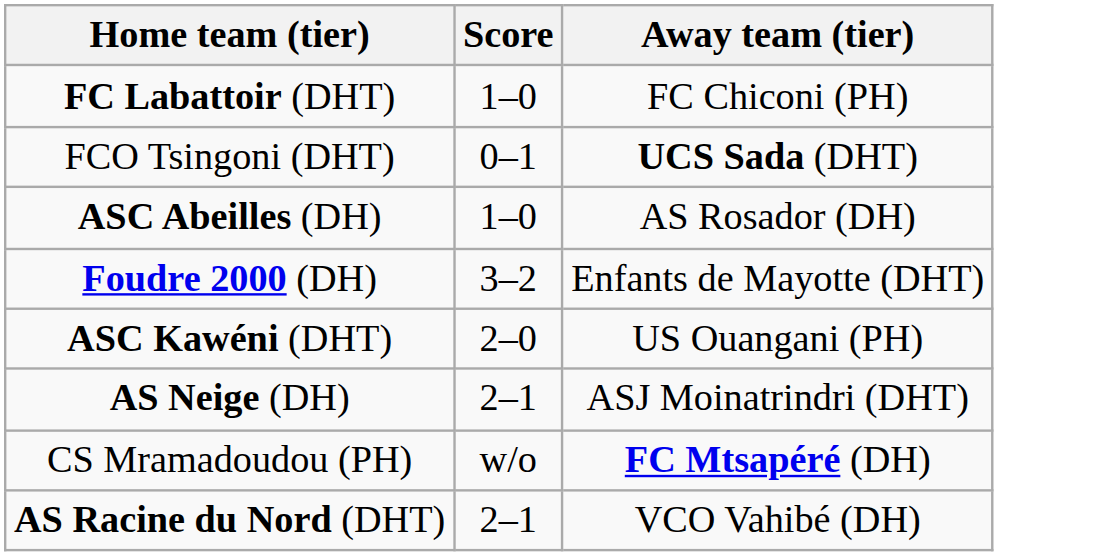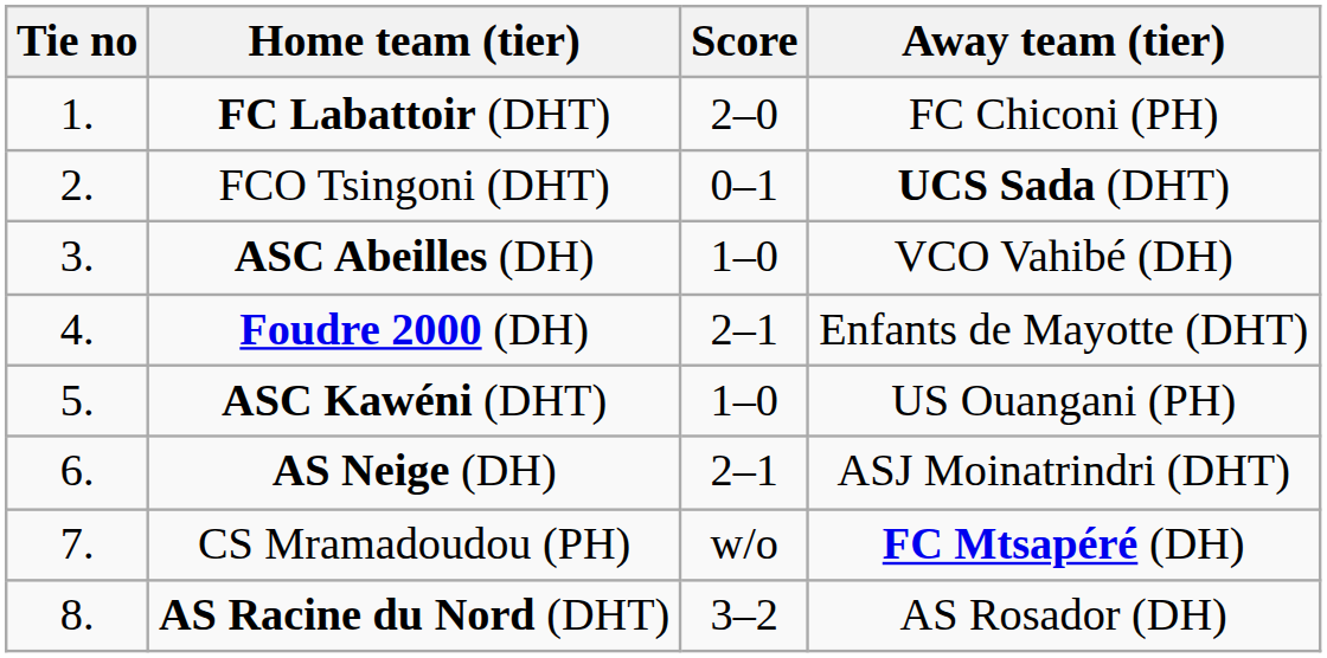+ column: Tie no | 1. | 2. | 3. | 4. | 5. | 6. | 7. | 8.
FC Labattoir (DHT) | Score: 1–0 -> 2–0
ASC Abeilles (DH) | Away team (tier): AS Rosador (DH) -> VCO Vahibé (DH)
Foudre 2000 (DH) | Score: 3–2 -> 2–1
ASC Kawéni (DHT) | Score: 2–0 -> 1–0
AS Racine du Nord (DHT) | Score: 2–1 -> 3–2
AS Racine du Nord (DHT) | Away team (tier): VCO Vahibé (DH) -> AS Rosador (DH)
